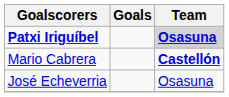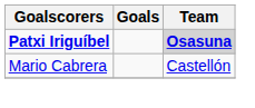Mario Cabrera | Team: bold -> normal
- row: José Echeverria | Osasuna
